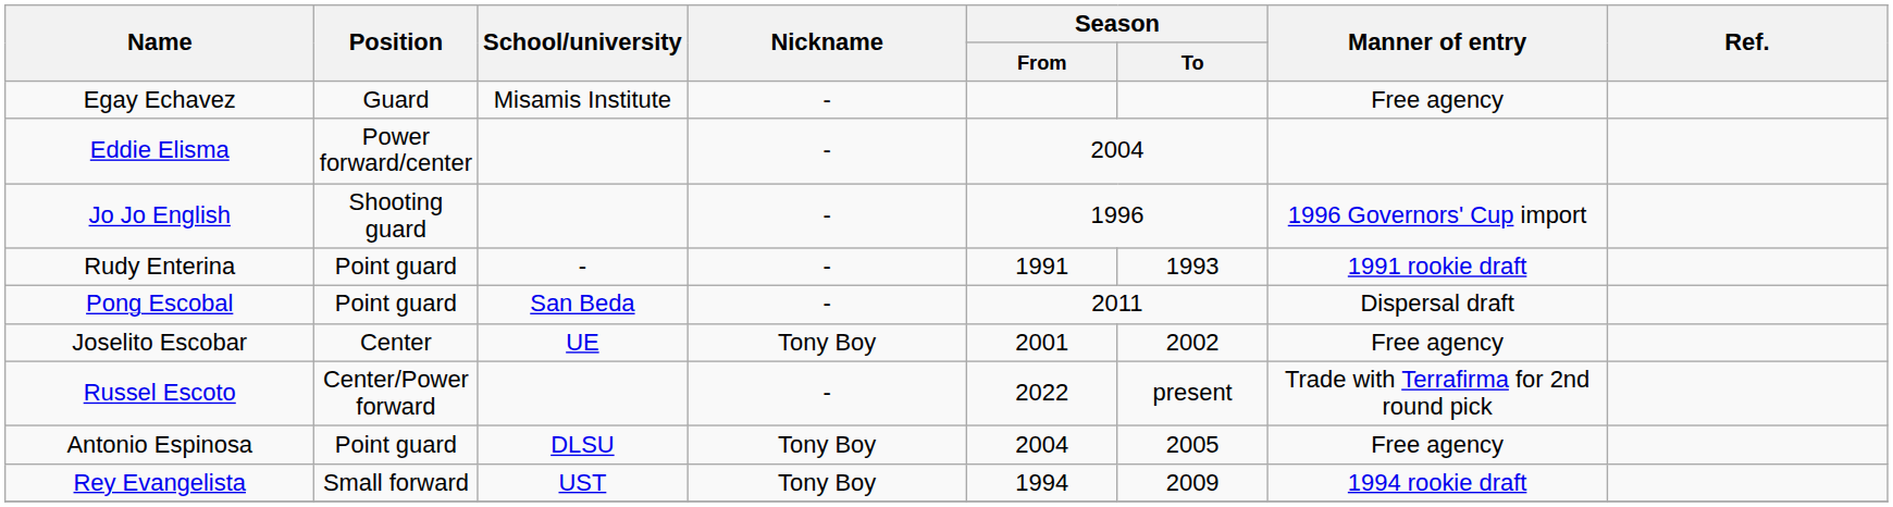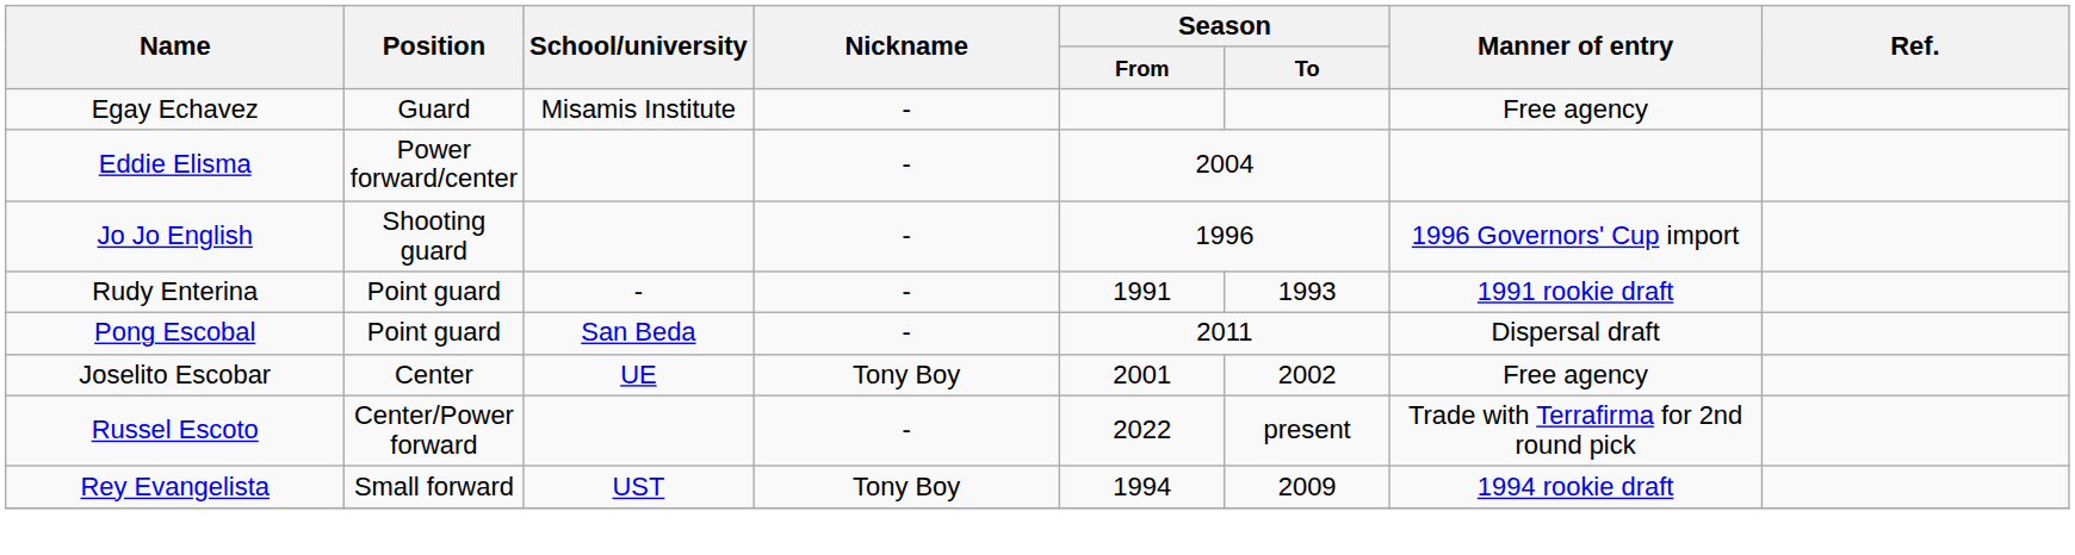- row: Antonio Espinosa | Point guard | DLSU | Tony Boy | 2004 | 2005 | Free agency
